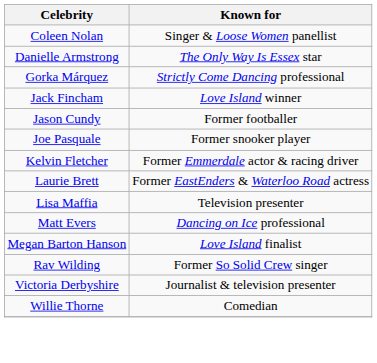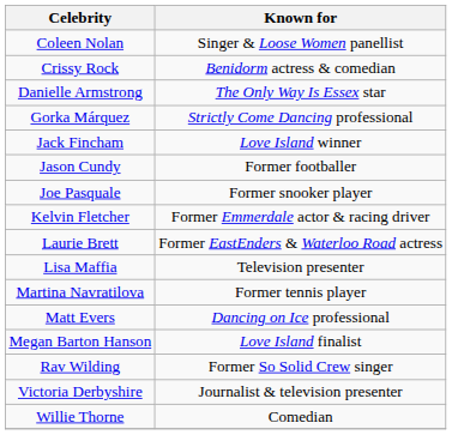+ row: Crissy Rock | Benidorm actress & comedian
+ row: Martina Navratilova | Former tennis player
